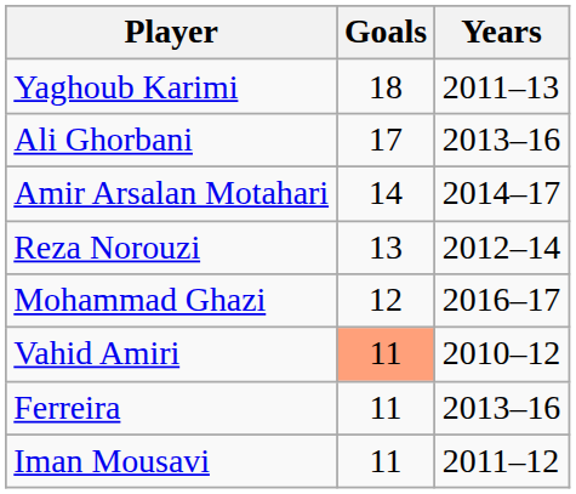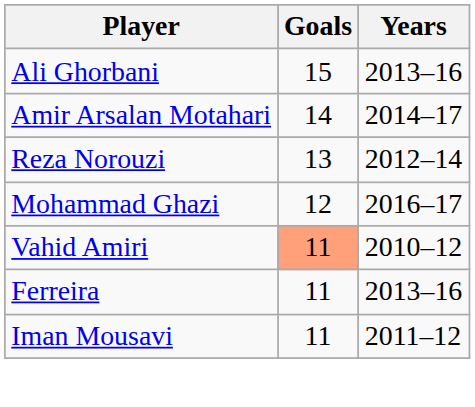- row: Yaghoub Karimi | 18 | 2011–13
Ali Ghorbani | Goals: 17 -> 15
